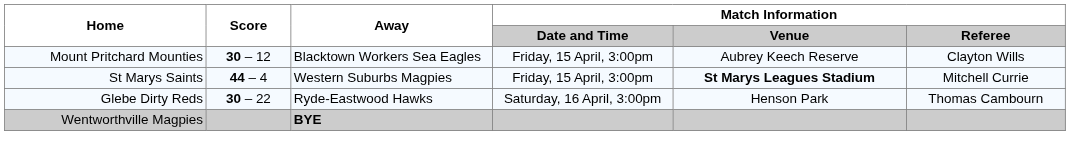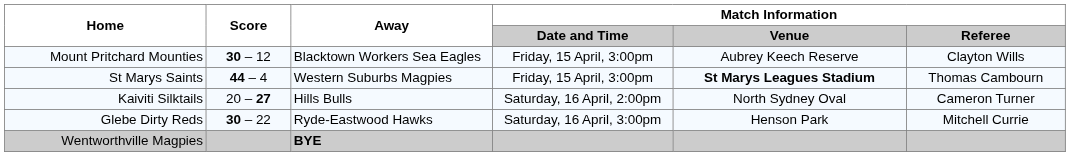St Marys Saints | Match Information / Referee: Mitchell Currie -> Thomas Cambourn
+ row: Kaiviti Silktails | 20 – 27 | Hills Bulls | Saturday, 16 April, 2:00pm | North Sydney Oval | Cameron Turner
Glebe Dirty Reds | Match Information / Referee: Thomas Cambourn -> Mitchell Currie
